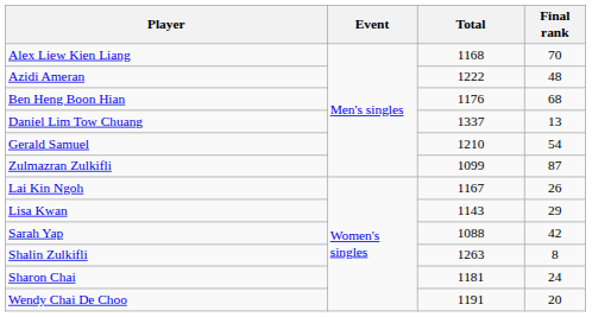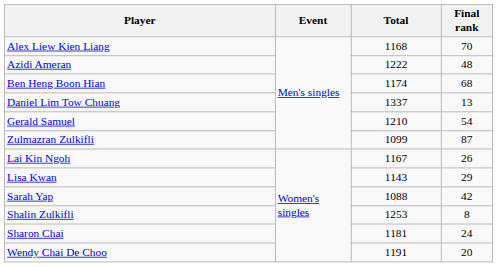Ben Heng Boon Hian | Total: 1176 -> 1174
Shalin Zulkifli | Total: 1263 -> 1253
